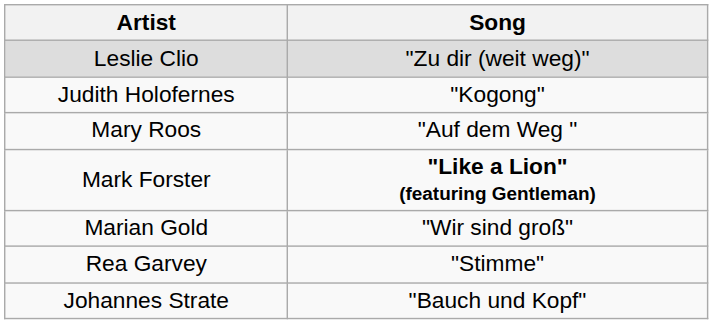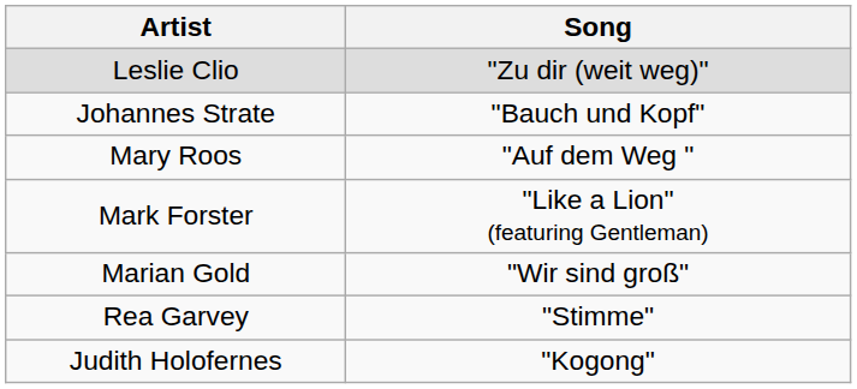rows swapped: Johannes Strate <-> Judith Holofernes
Mark Forster | Song: bold -> normal
